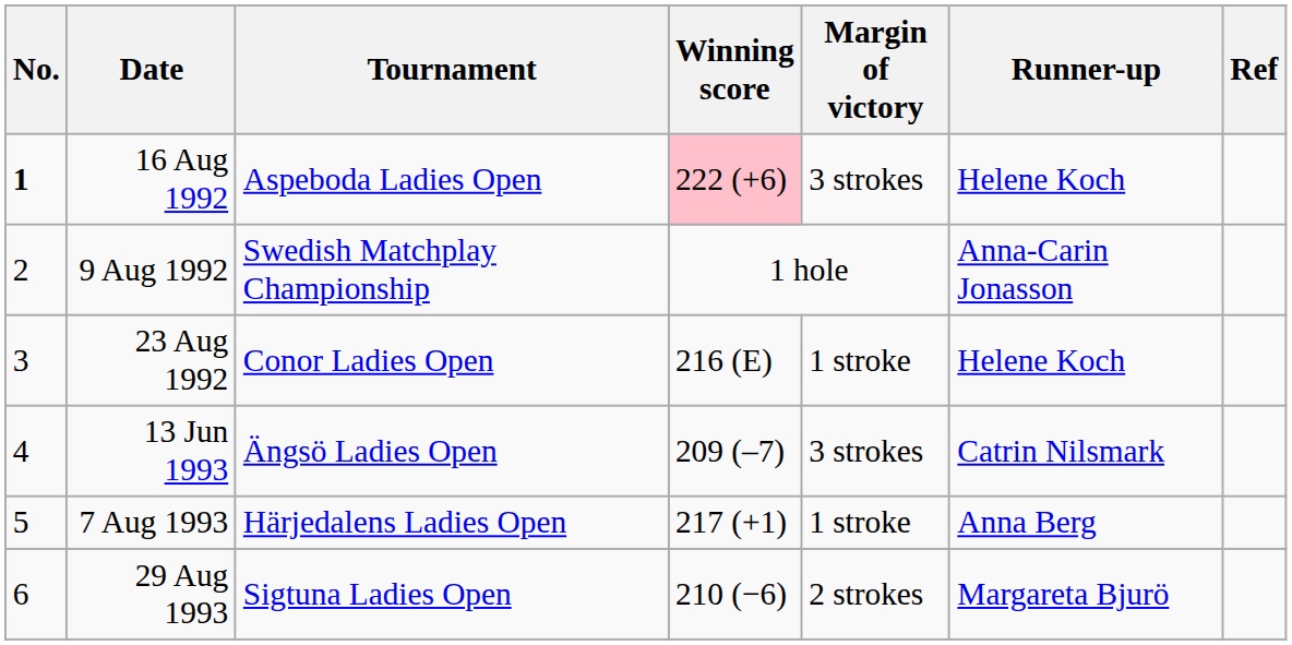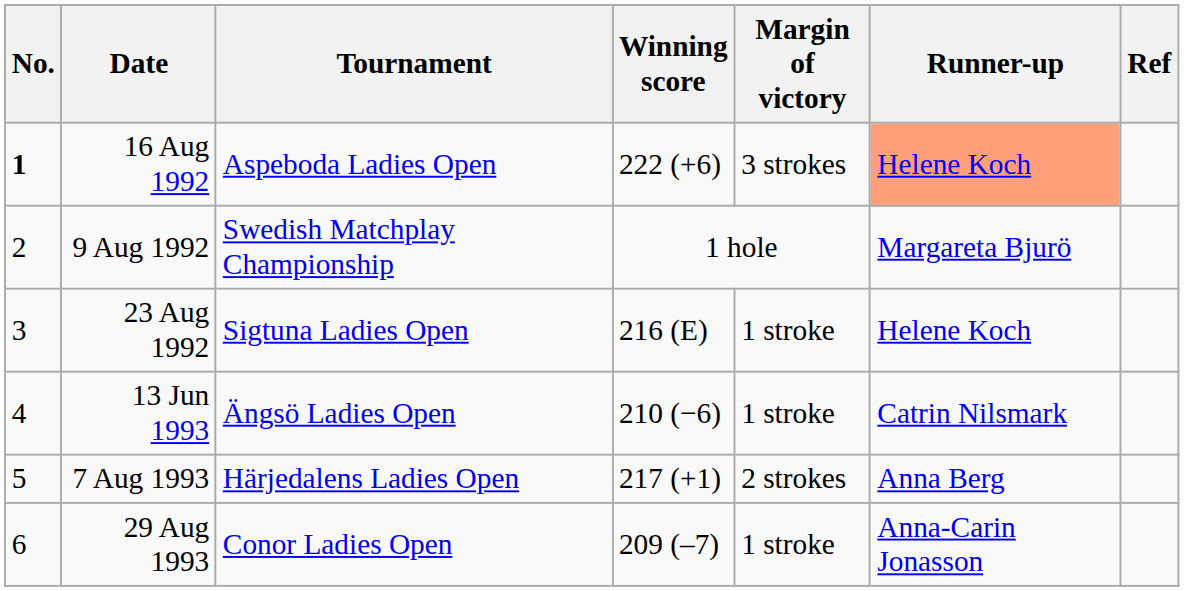16 Aug 1992 | Winning score: pink background -> no background
16 Aug 1992 | Runner-up: no background -> lightsalmon background
9 Aug 1992 | Runner-up: Anna-Carin Jonasson -> Margareta Bjurö
23 Aug 1992 | Tournament: Conor Ladies Open -> Sigtuna Ladies Open
13 Jun 1993 | Winning score: 209 (–7) -> 210 (−6)
13 Jun 1993 | Margin of victory: 3 strokes -> 1 stroke
7 Aug 1993 | Margin of victory: 1 stroke -> 2 strokes
29 Aug 1993 | Tournament: Sigtuna Ladies Open -> Conor Ladies Open
29 Aug 1993 | Winning score: 210 (−6) -> 209 (–7)
29 Aug 1993 | Margin of victory: 2 strokes -> 1 stroke
29 Aug 1993 | Runner-up: Margareta Bjurö -> Anna-Carin Jonasson
